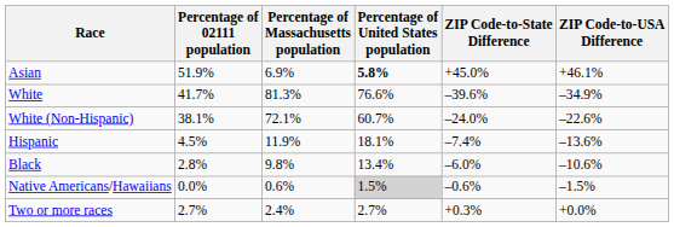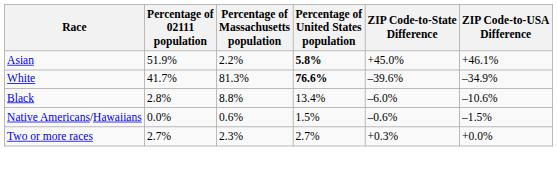Asian | Percentage of Massachusetts population: 6.9% -> 2.2%
White | Percentage of United States population: normal -> bold
- row: White (Non-Hispanic) | 38.1% | 72.1% | 60.7% | –24.0% | –22.6%
- row: Hispanic | 4.5% | 11.9% | 18.1% | –7.4% | –13.6%
Black | Percentage of Massachusetts population: 9.8% -> 8.8%
Native Americans/Hawaiians | Percentage of United States population: lightgrey background -> no background
Two or more races | Percentage of Massachusetts population: 2.4% -> 2.3%
